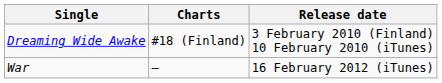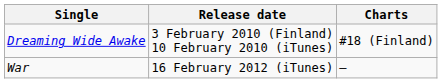columns swapped: Release date <-> Charts
